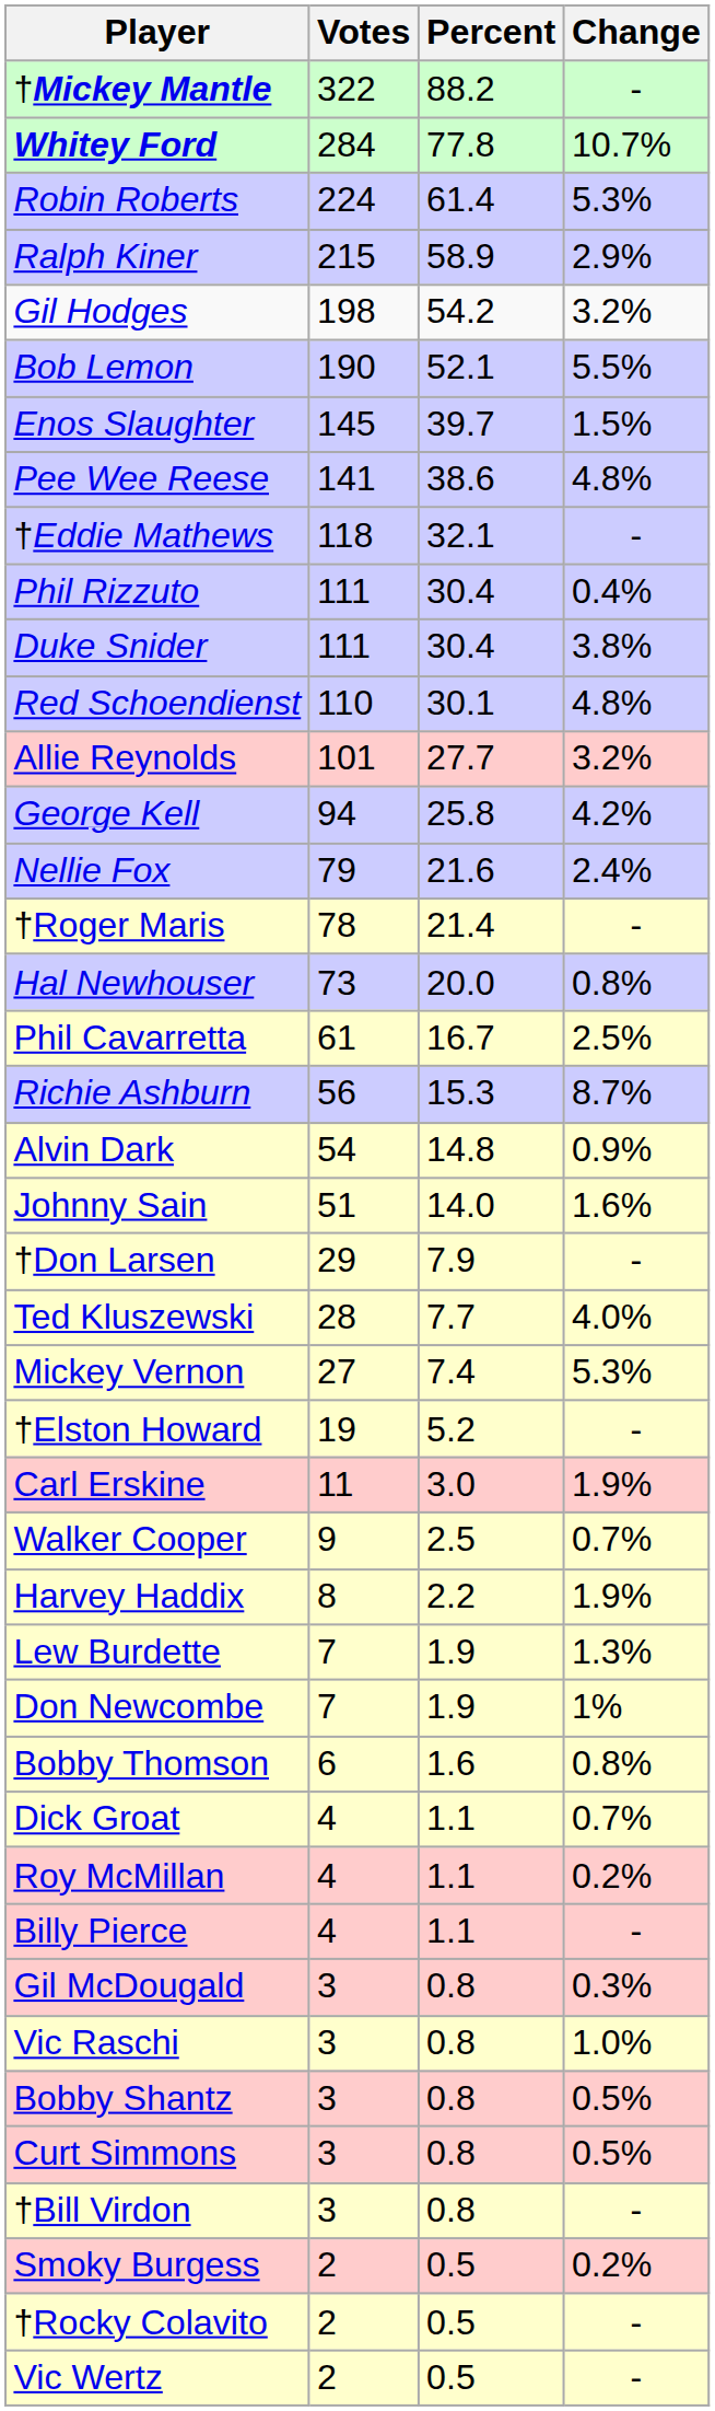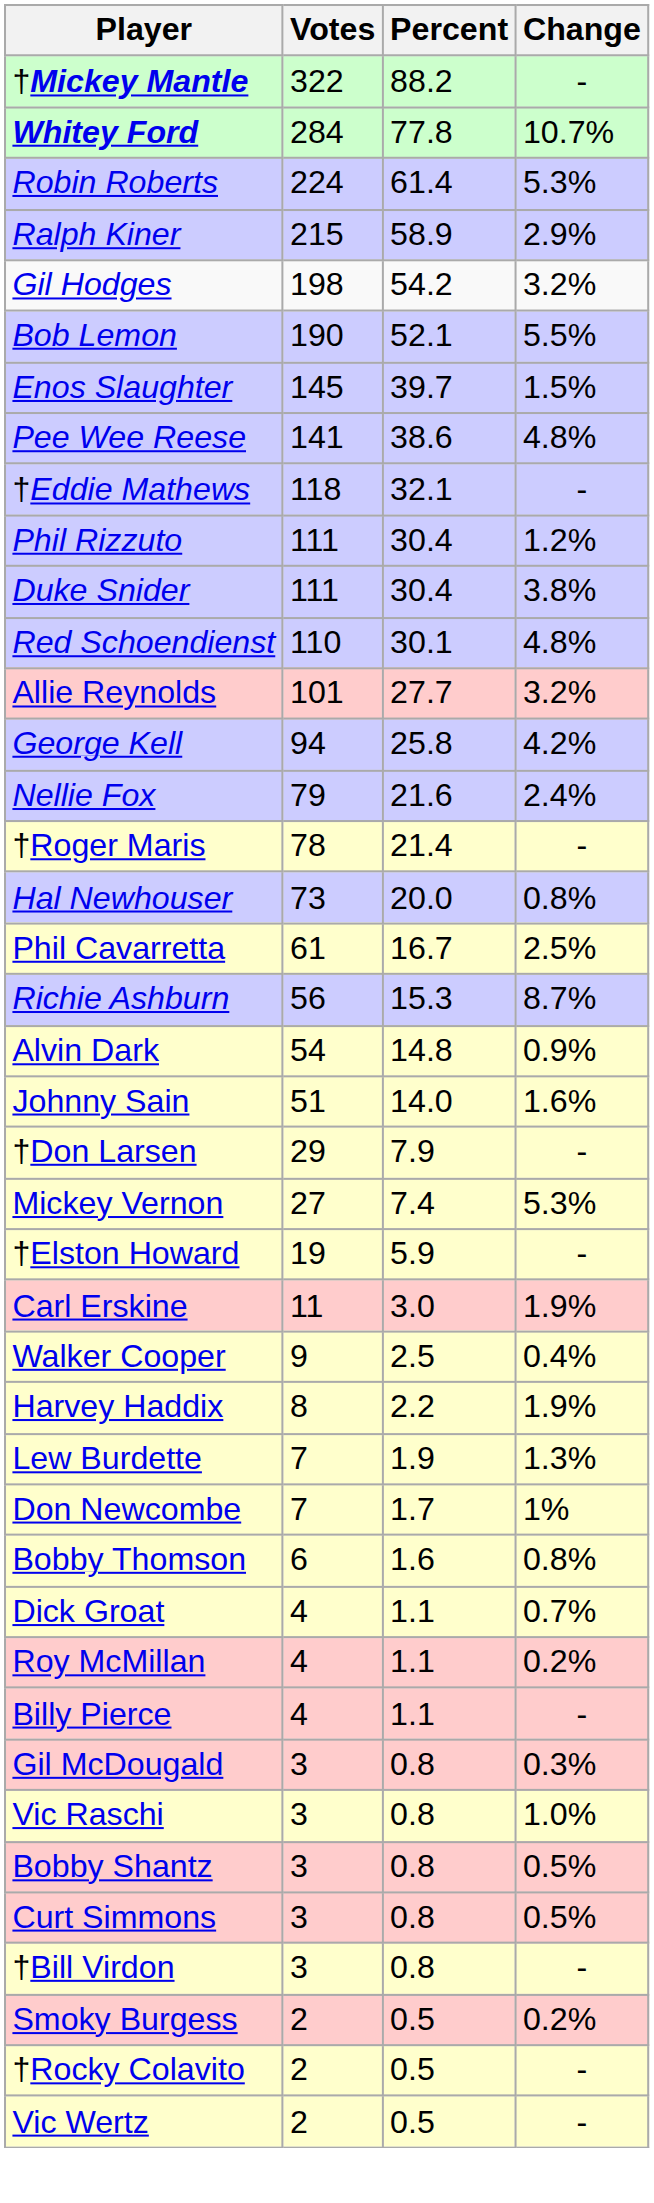Phil Rizzuto | Change: 0.4% -> 1.2%
- row: Ted Kluszewski | 28 | 7.7 | 4.0%
†Elston Howard | Percent: 5.2 -> 5.9
Walker Cooper | Change: 0.7% -> 0.4%
Don Newcombe | Percent: 1.9 -> 1.7
